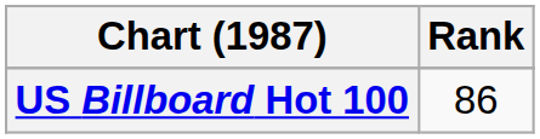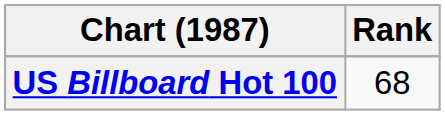US Billboard Hot 100 | Rank: 86 -> 68
